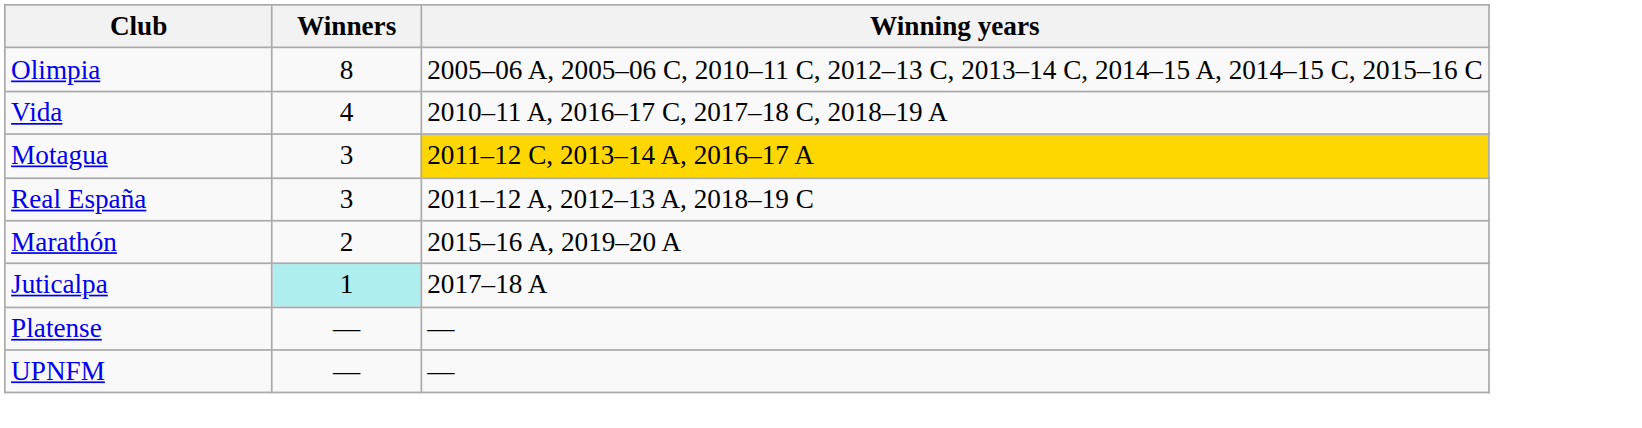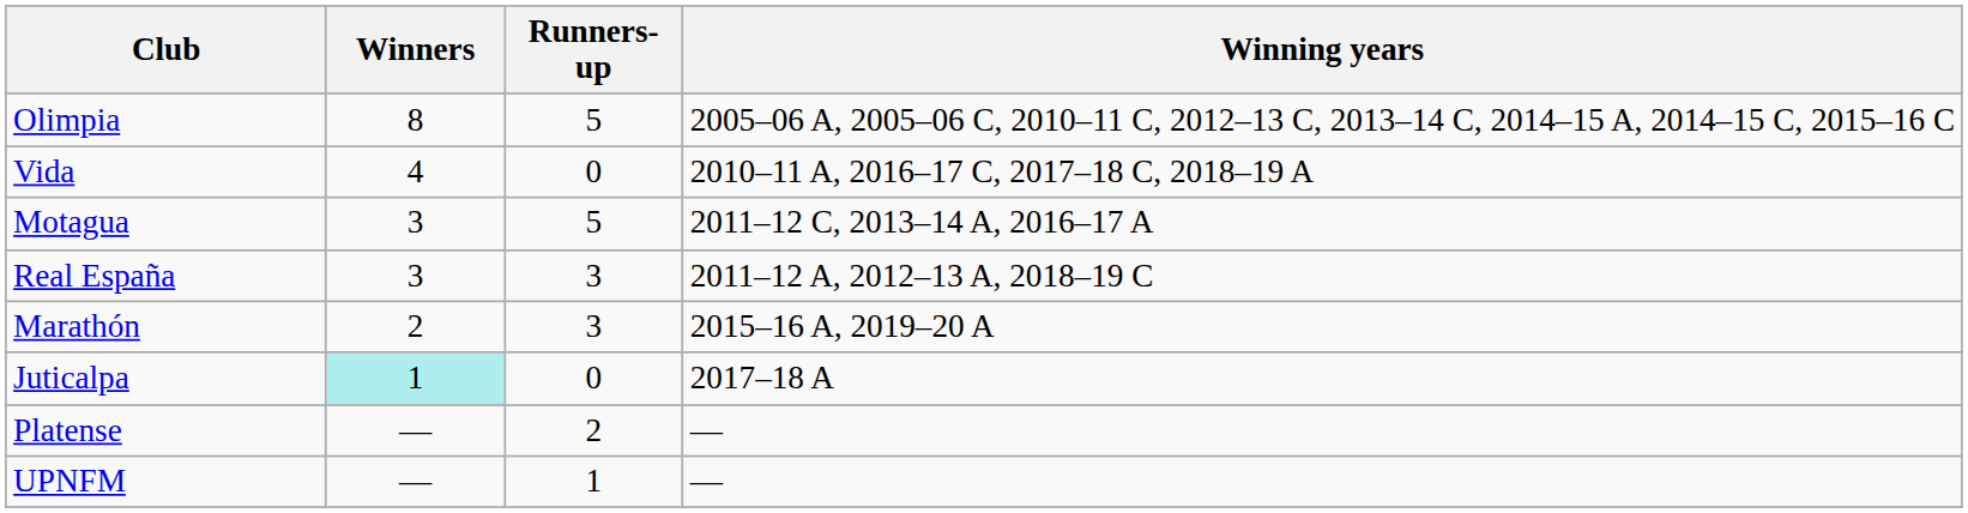+ column: Runners-up | 5 | 0 | 5 | 3 | 3 | 0 | 2 | 1
Motagua | Winning years: gold background -> no background
